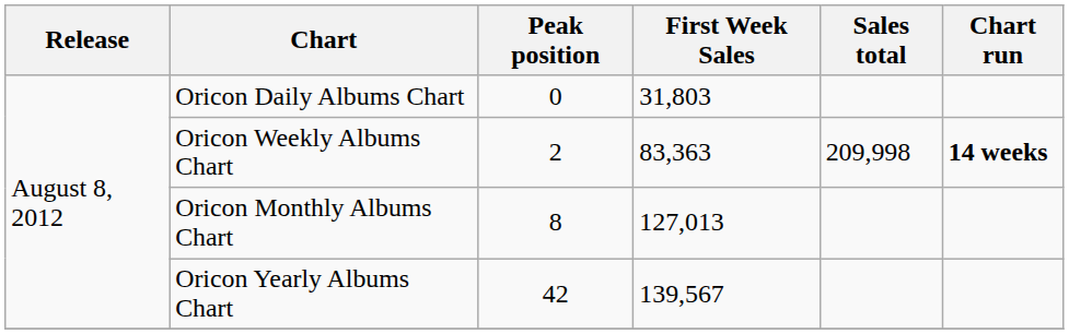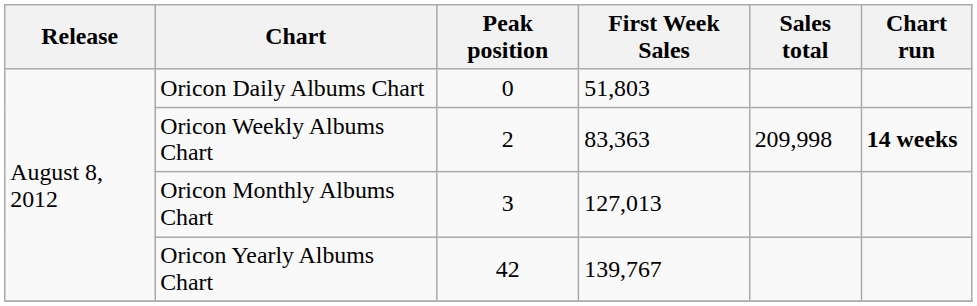Oricon Daily Albums Chart | First Week Sales: 31,803 -> 51,803
Oricon Monthly Albums Chart | Peak position: 8 -> 3
Oricon Yearly Albums Chart | First Week Sales: 139,567 -> 139,767
